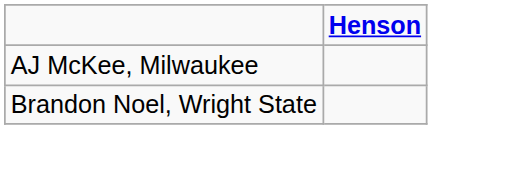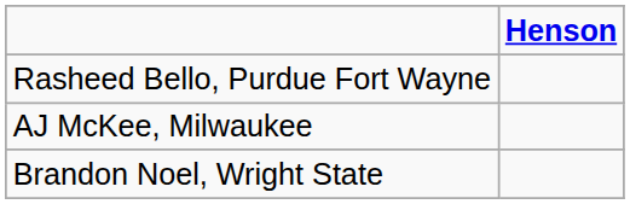+ row: Rasheed Bello, Purdue Fort Wayne
